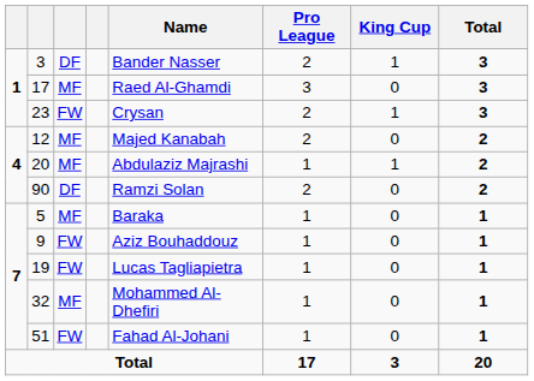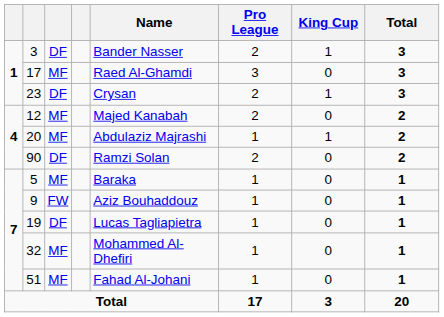23 | column 3: FW -> DF
19 | column 3: FW -> DF
51 | column 3: FW -> MF
